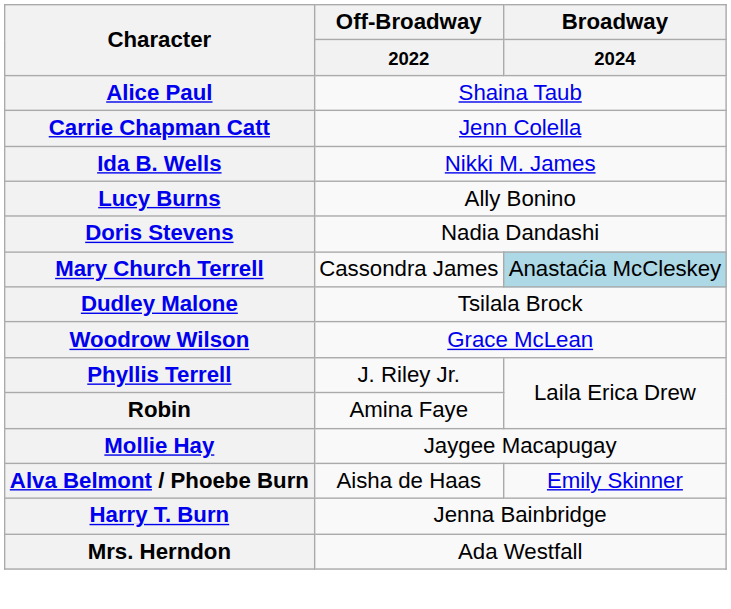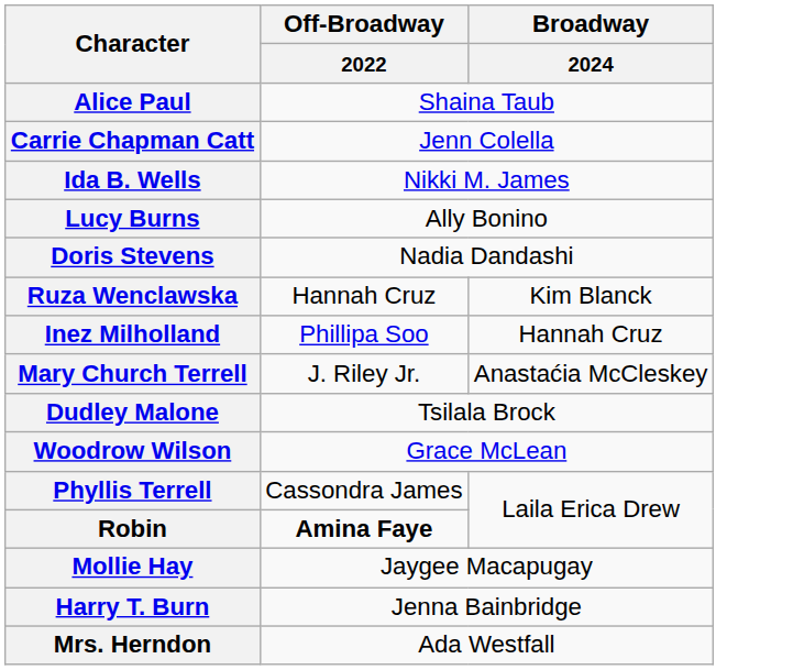+ row: Ruza Wenclawska | Hannah Cruz | Kim Blanck
+ row: Inez Milholland | Phillipa Soo | Hannah Cruz
Mary Church Terrell | Off-Broadway / 2022: Cassondra James -> J. Riley Jr.
Mary Church Terrell | Broadway / 2024: lightblue background -> no background
Phyllis Terrell | Off-Broadway / 2022: J. Riley Jr. -> Cassondra James
Robin | Off-Broadway / 2022: normal -> bold
- row: Alva Belmont / Phoebe Burn | Aisha de Haas | Emily Skinner
